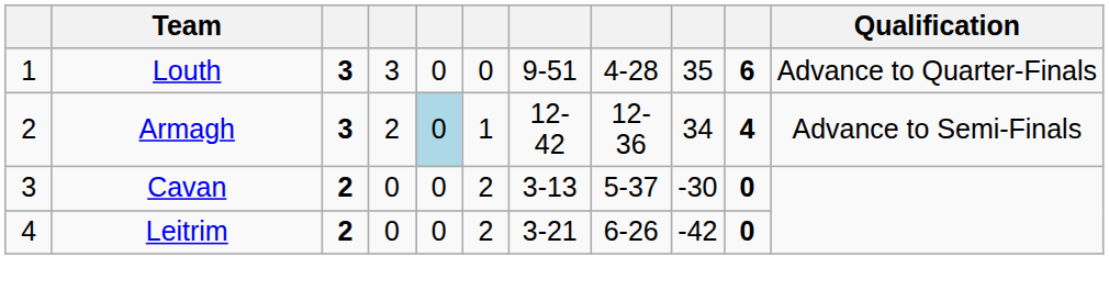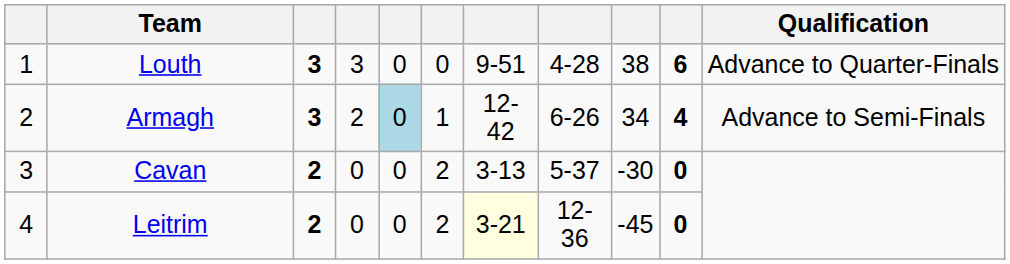Louth | column 9: 35 -> 38
Armagh | column 8: 12-36 -> 6-26
Leitrim | column 7: no background -> lightyellow background
Leitrim | column 8: 6-26 -> 12-36
Leitrim | column 9: -42 -> -45
